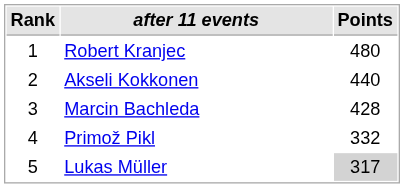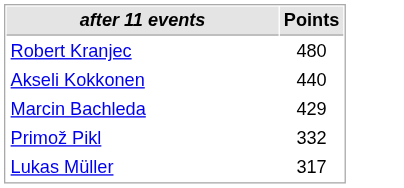- column: Rank | 1 | 2 | 3 | 4 | 5
Marcin Bachleda | Points: 428 -> 429
Lukas Müller | Points: lightgrey background -> no background
